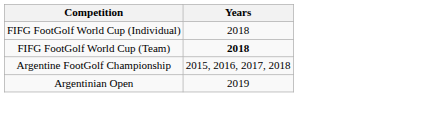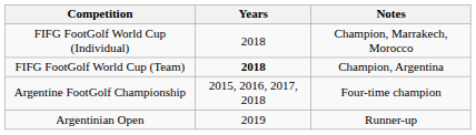+ column: Notes | Champion, Marrakech, Morocco | Champion, Argentina | Four-time champion | Runner-up
